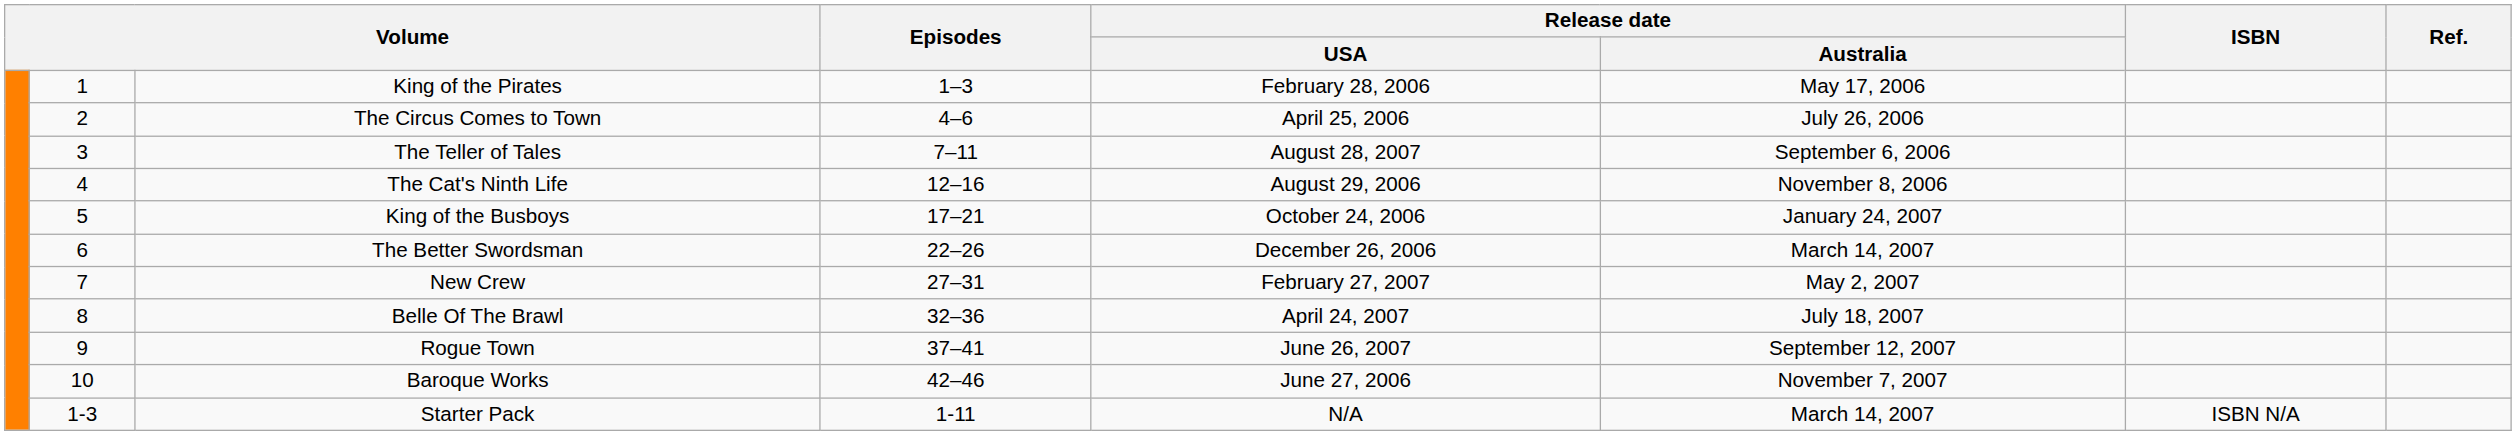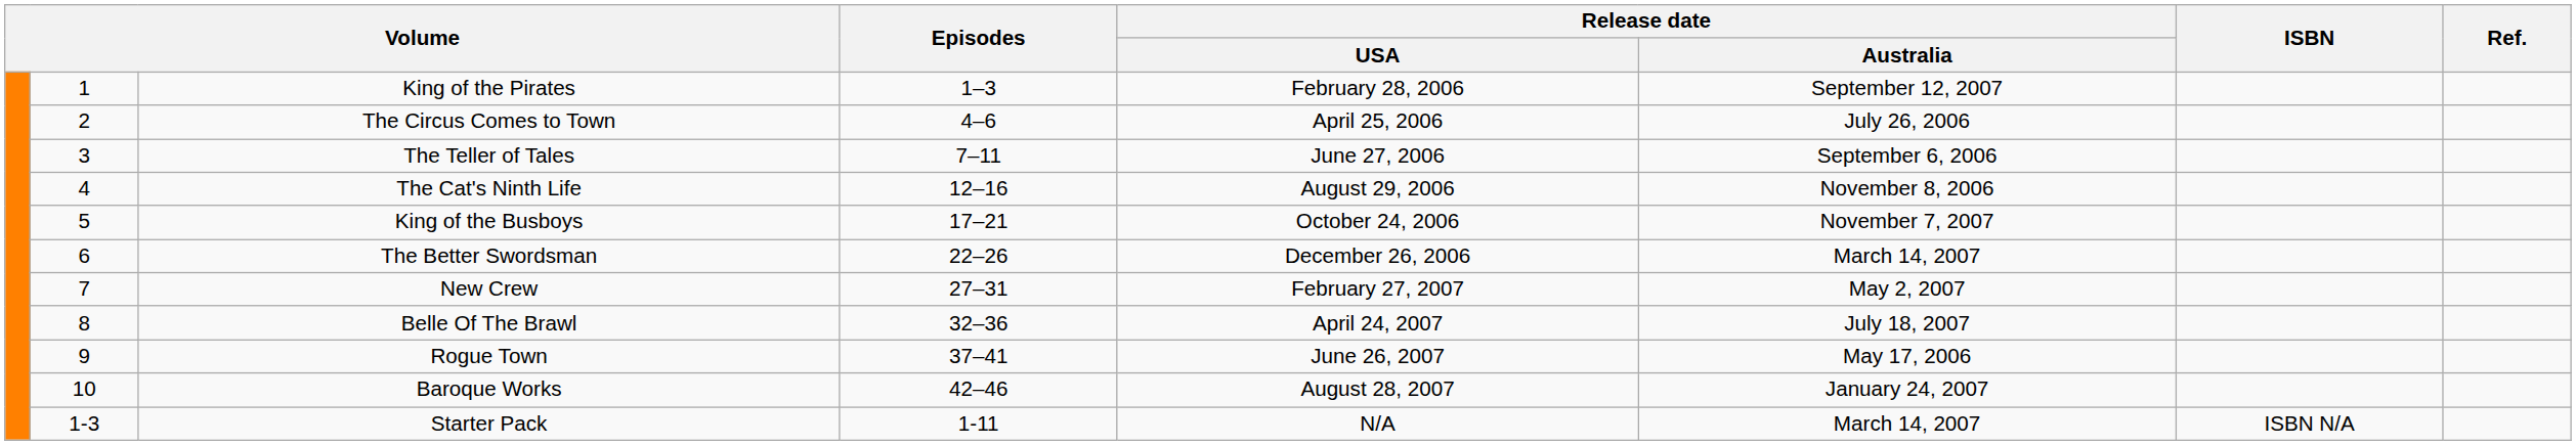King of the Pirates | Release date / Australia: May 17, 2006 -> September 12, 2007
The Teller of Tales | Release date / USA: August 28, 2007 -> June 27, 2006
King of the Busboys | Release date / Australia: January 24, 2007 -> November 7, 2007
Rogue Town | Release date / Australia: September 12, 2007 -> May 17, 2006
Baroque Works | Release date / USA: June 27, 2006 -> August 28, 2007
Baroque Works | Release date / Australia: November 7, 2007 -> January 24, 2007
